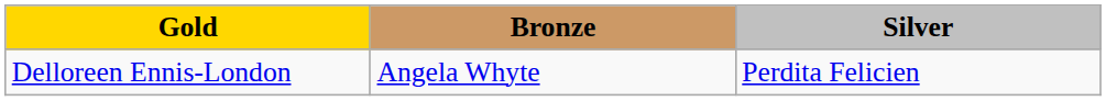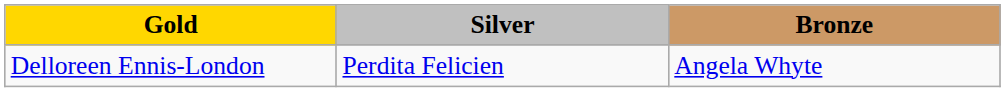columns swapped: Silver <-> Bronze
